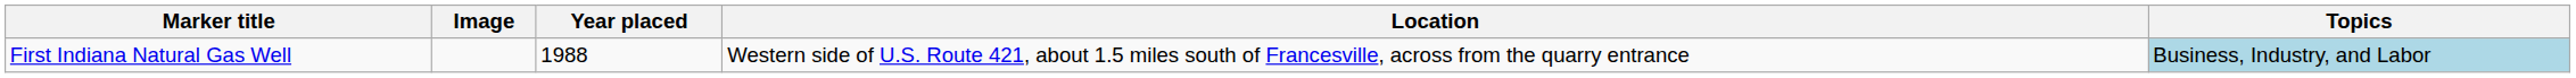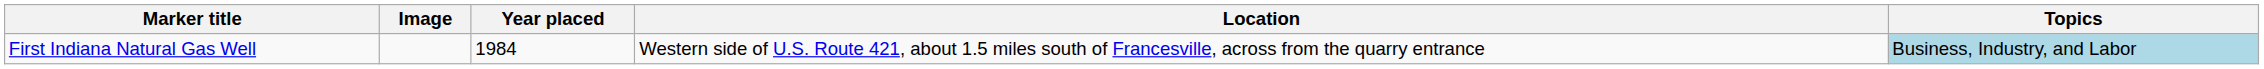First Indiana Natural Gas Well | Year placed: 1988 -> 1984
